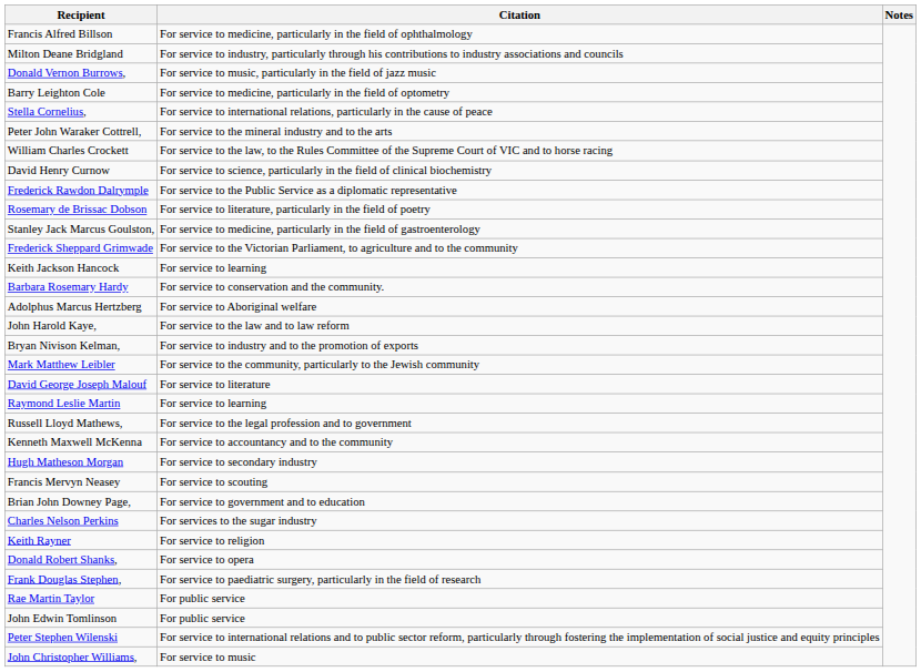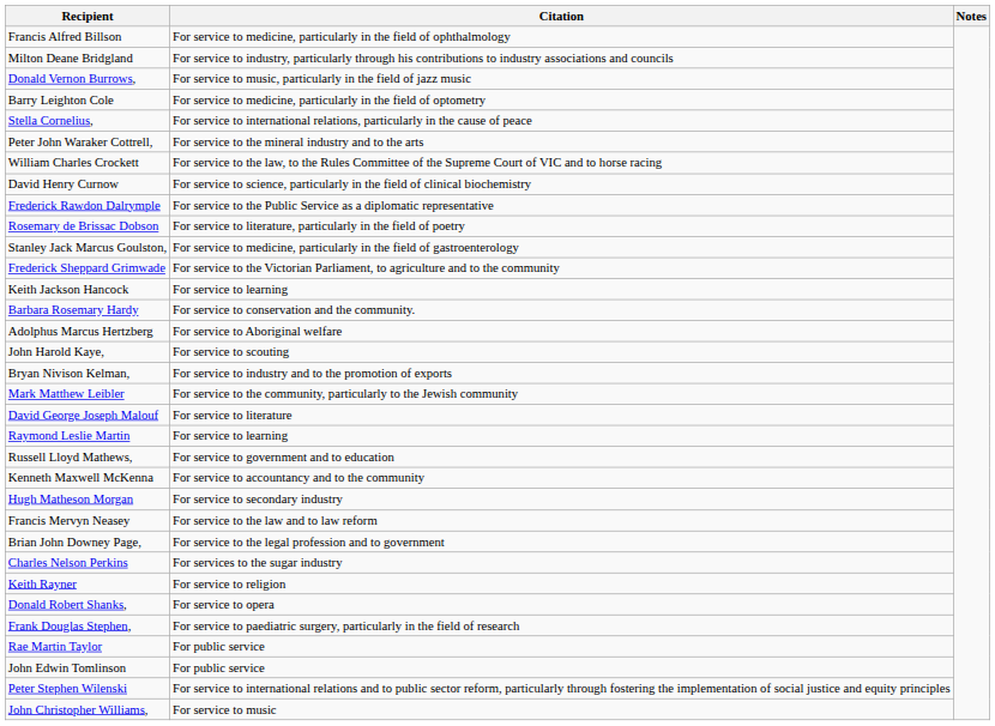John Harold Kaye, | Citation: For service to the law and to law reform -> For service to scouting
Russell Lloyd Mathews, | Citation: For service to the legal profession and to government -> For service to government and to education
Francis Mervyn Neasey | Citation: For service to scouting -> For service to the law and to law reform
Brian John Downey Page, | Citation: For service to government and to education -> For service to the legal profession and to government
